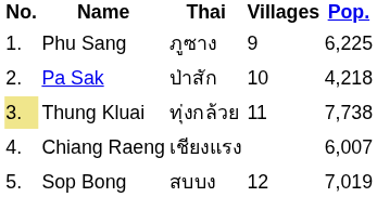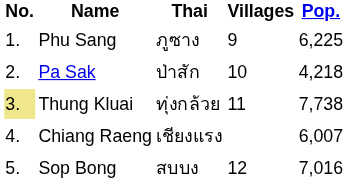Sop Bong | Pop.: 7,019 -> 7,016
